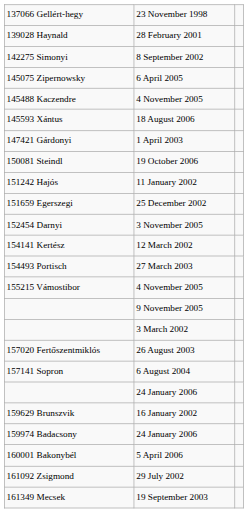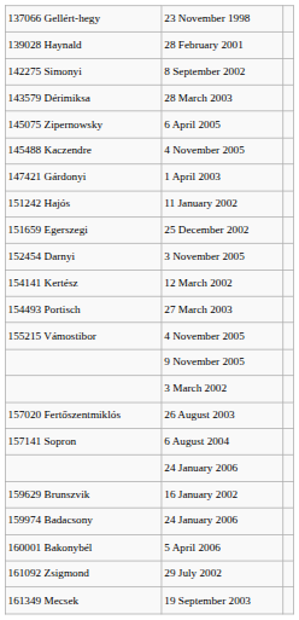+ row: 143579 Dérimiksa | 28 March 2003
- row: 145593 Xántus | 18 August 2006
- row: 150081 Steindl | 19 October 2006
